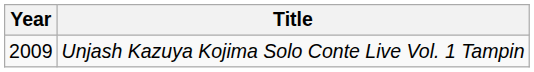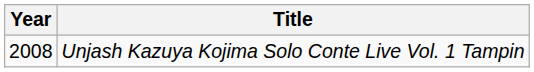Unjash Kazuya Kojima Solo Conte Live Vol. 1 Tampin | Year: 2009 -> 2008
